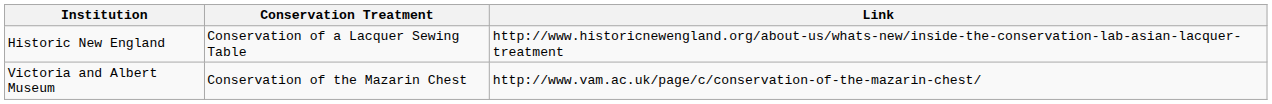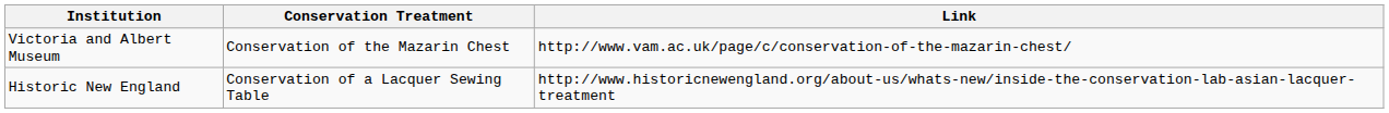rows swapped: Victoria and Albert Museum <-> Historic New England
